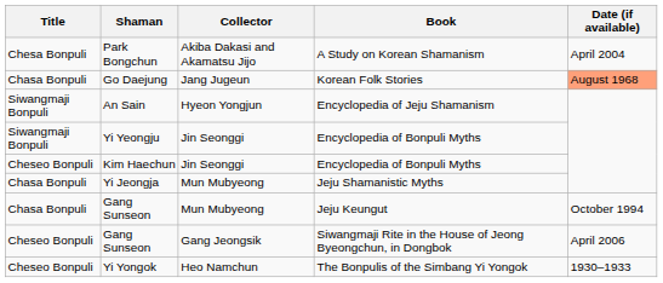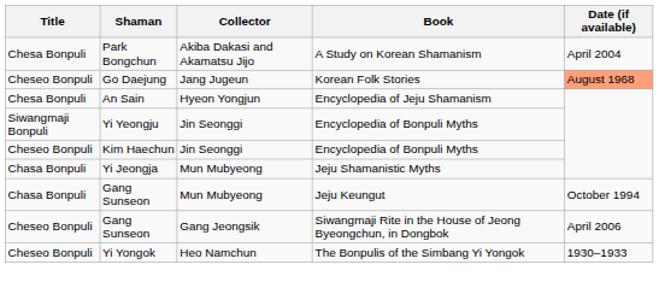Go Daejung | Title: Chasa Bonpuli -> Cheseo Bonpuli
An Sain | Title: Siwangmaji Bonpuli -> Chesa Bonpuli
